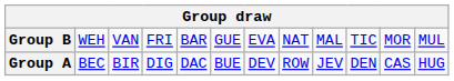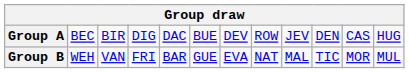rows swapped: Group A <-> Group B
